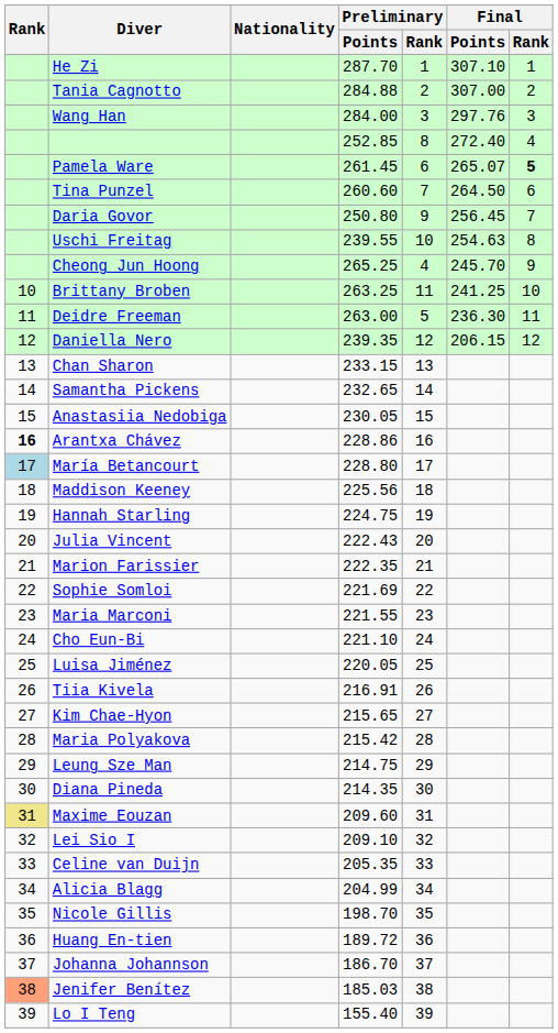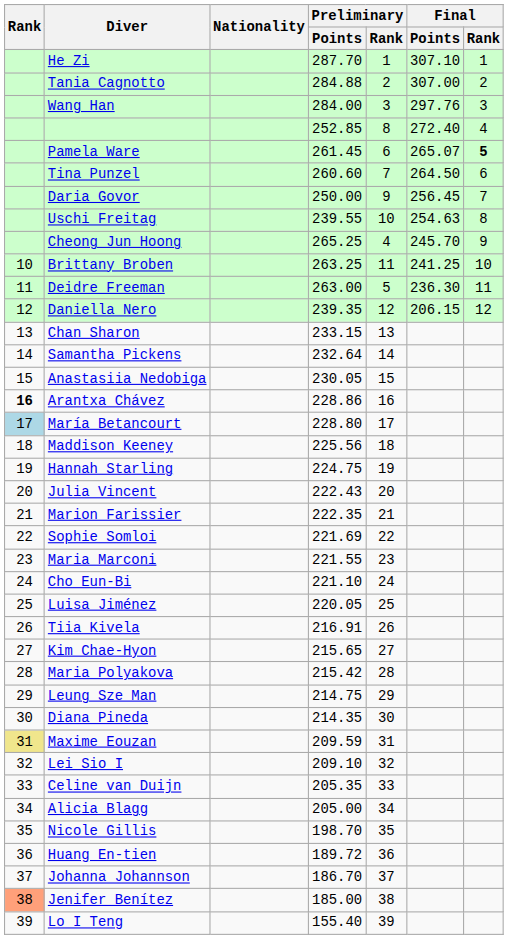Daria Govor | Preliminary / Points: 250.80 -> 250.00
Samantha Pickens | Preliminary / Points: 232.65 -> 232.64
Maxime Eouzan | Preliminary / Points: 209.60 -> 209.59
Alicia Blagg | Preliminary / Points: 204.99 -> 205.00
Jenifer Benítez | Preliminary / Points: 185.03 -> 185.00
